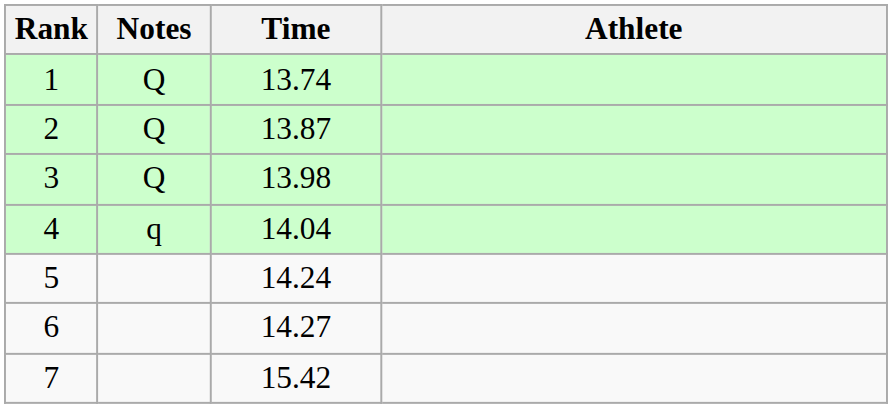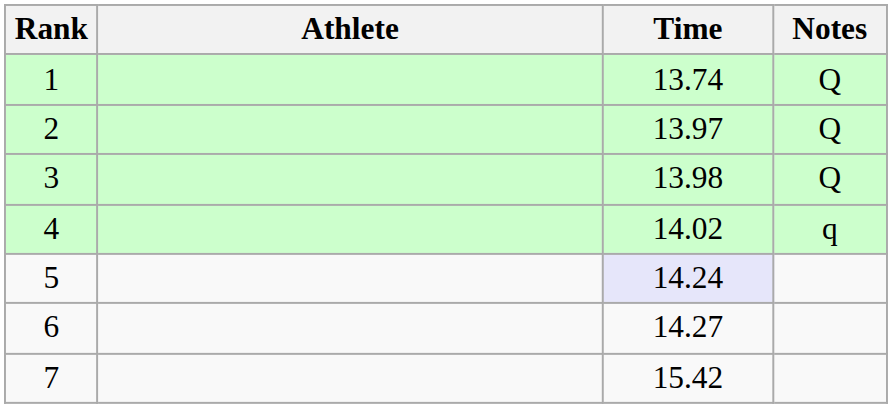columns swapped: Athlete <-> Notes
2 | Time: 13.87 -> 13.97
4 | Time: 14.04 -> 14.02
5 | Time: no background -> lavender background
